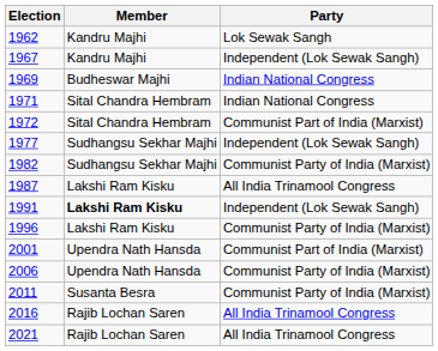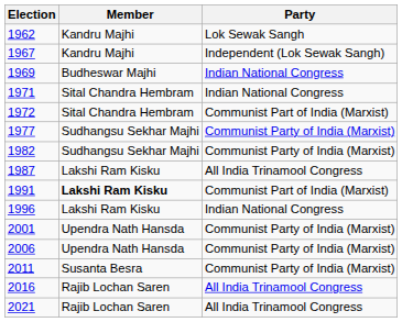1977 | column 3: Independent (Lok Sewak Sangh) -> Communist Party of India (Marxist)
1991 | column 3: Independent (Lok Sewak Sangh) -> Communist Part of India (Marxist)
1996 | column 3: Communist Party of India (Marxist) -> Indian National Congress
2001 | column 3: Communist Part of India (Marxist) -> Communist Party of India (Marxist)
